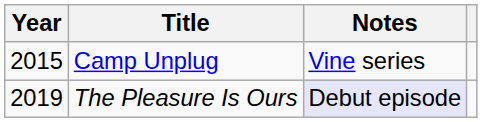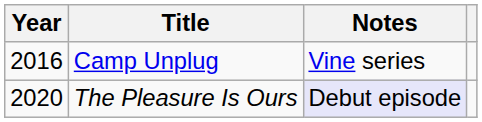Camp Unplug | Year: 2015 -> 2016
The Pleasure Is Ours | Year: 2019 -> 2020
